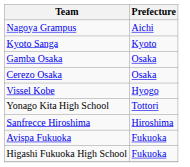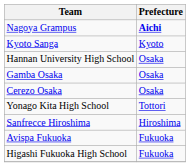Nagoya Grampus | Prefecture: normal -> bold
+ row: Hannan University High School | Osaka
- row: Vissel Kobe | Hyogo
